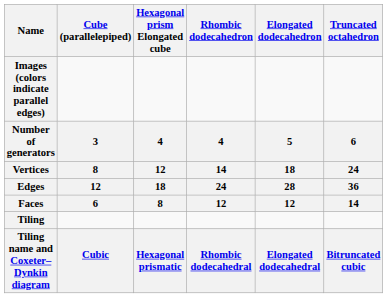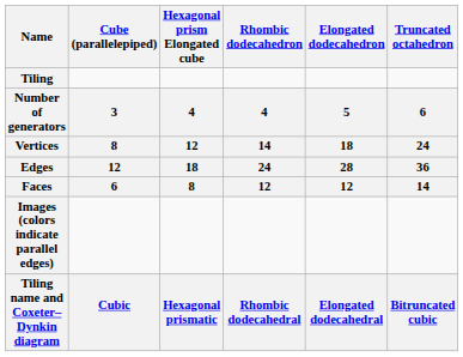rows swapped: Images (colors indicate parallel edges) <-> Tiling
